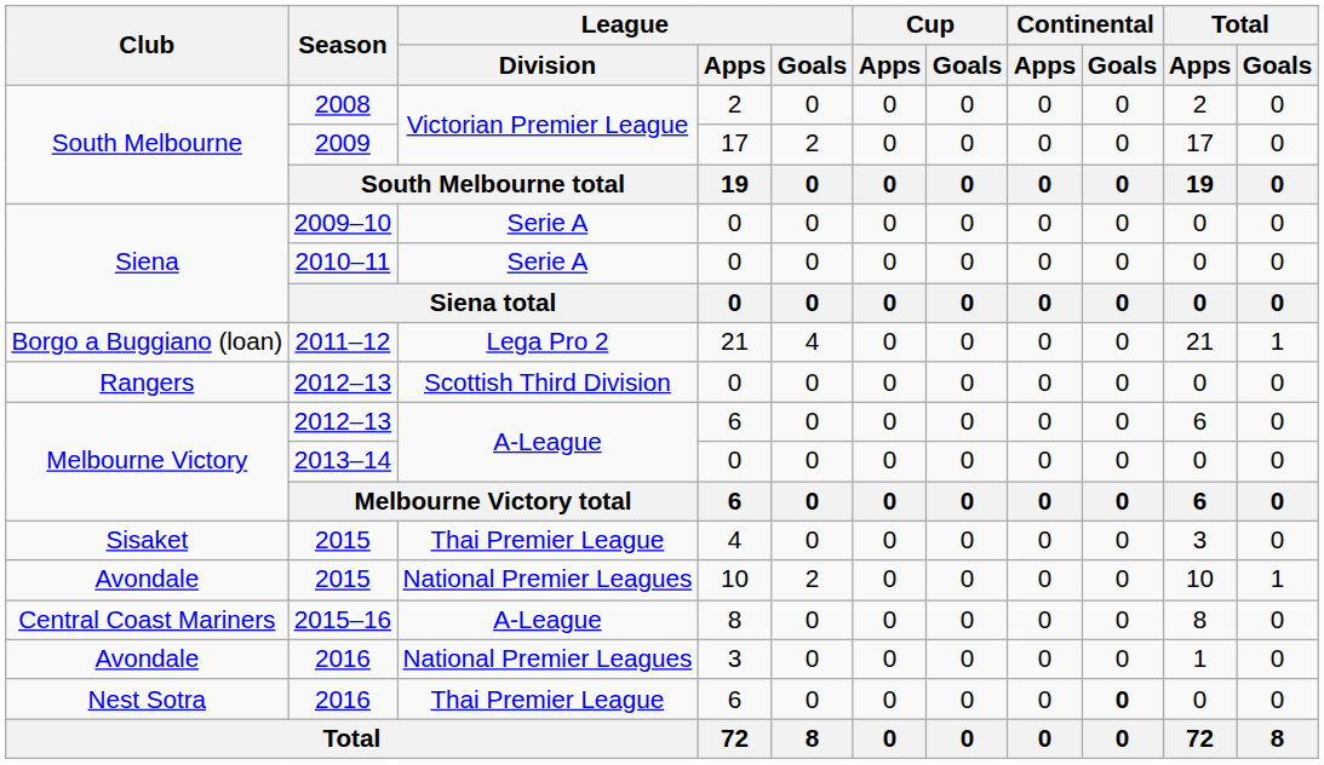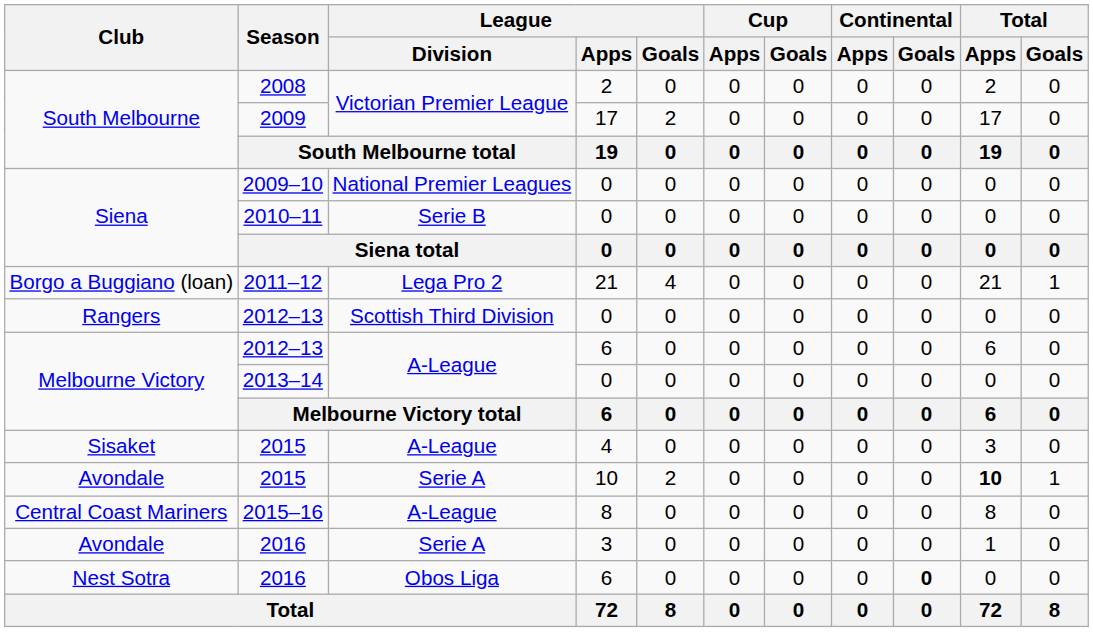2009–10 | League / Division: Serie A -> National Premier Leagues
2010–11 | League / Division: Serie A -> Serie B
Sisaket / 2015 | League / Division: Thai Premier League -> A-League
Avondale / 2015 | League / Division: National Premier Leagues -> Serie A
Avondale / 2015 | Total / Apps: normal -> bold
Avondale / 2016 | League / Division: National Premier Leagues -> Serie A
Nest Sotra / 2016 | League / Division: Thai Premier League -> Obos Liga
